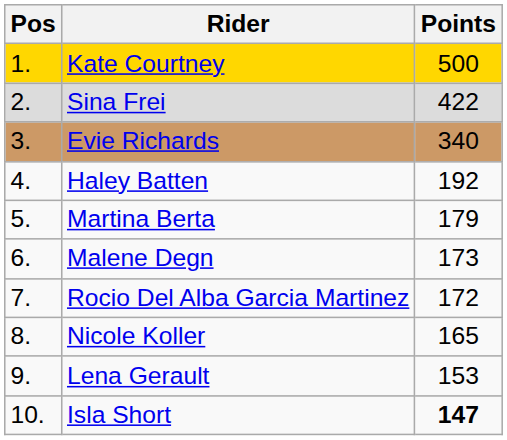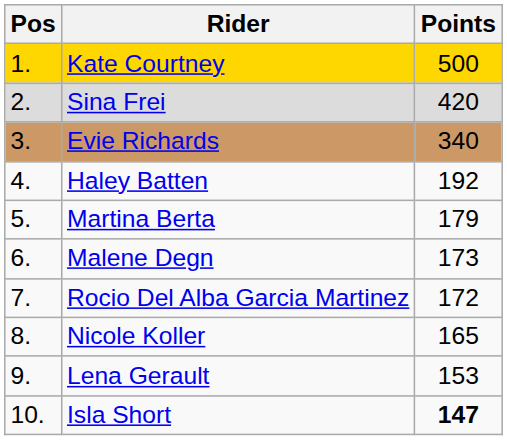Sina Frei | Points: 422 -> 420
